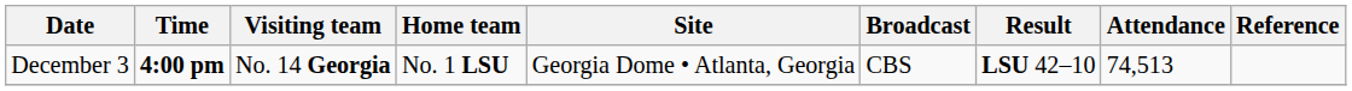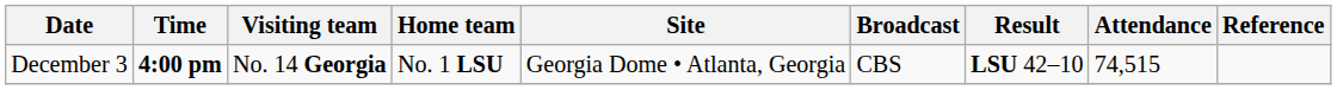December 3 | Attendance: 74,513 -> 74,515
